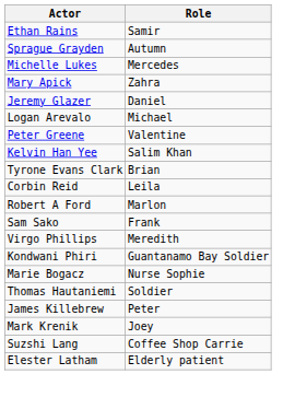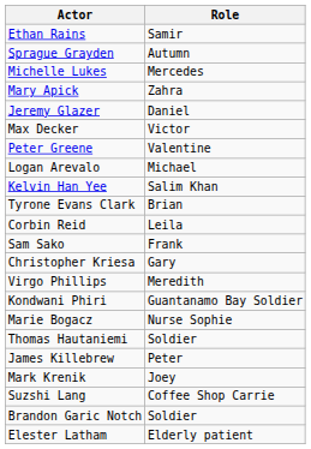+ row: Max Decker | Victor
rows swapped: Peter Greene <-> Logan Arevalo
- row: Robert A Ford | Marlon
+ row: Christopher Kriesa | Gary
+ row: Brandon Garic Notch | Soldier
